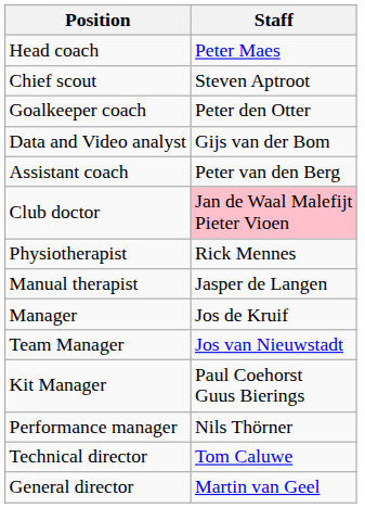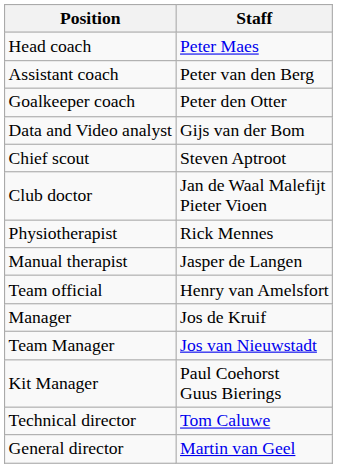rows swapped: Assistant coach <-> Chief scout
Club doctor | Staff: pink background -> no background
+ row: Team official | Henry van Amelsfort
- row: Performance manager | Nils Thörner
